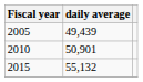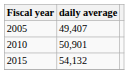2005 | daily average: 49,439 -> 49,407
2015 | daily average: 55,132 -> 54,132
